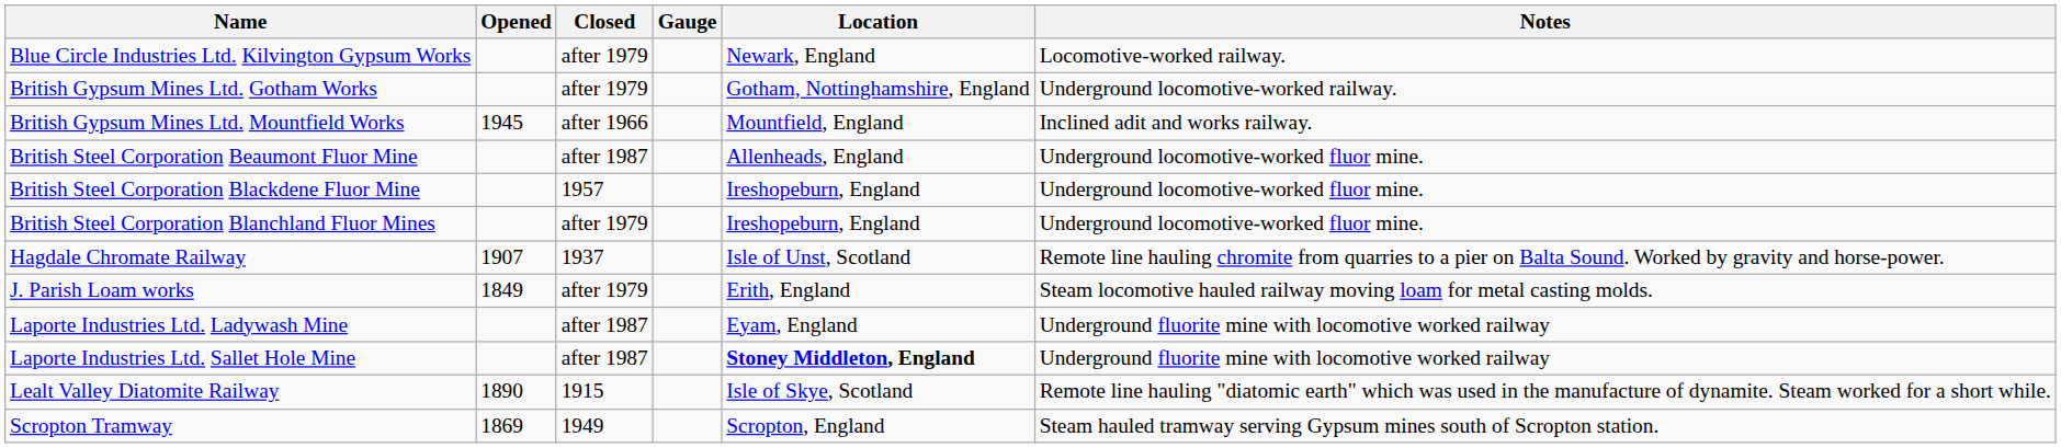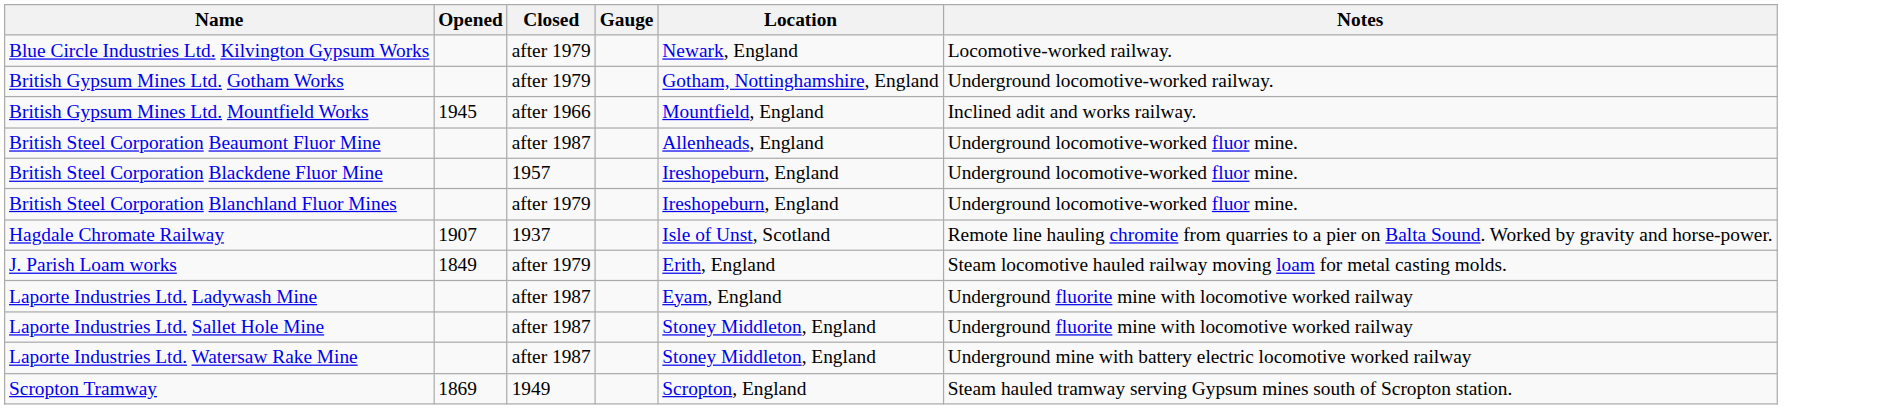Laporte Industries Ltd. Sallet Hole Mine | Location: bold -> normal
+ row: Laporte Industries Ltd. Watersaw Rake Mine | after 1987 | Stoney Middleton, England | Underground mine with battery electric locomotive worked railway
- row: Lealt Valley Diatomite Railway | 1890 | 1915 | Isle of Skye, Scotland | Remote line hauling "diatomic earth" which was used in the manufacture of dynamite. Steam worked for a short while.
